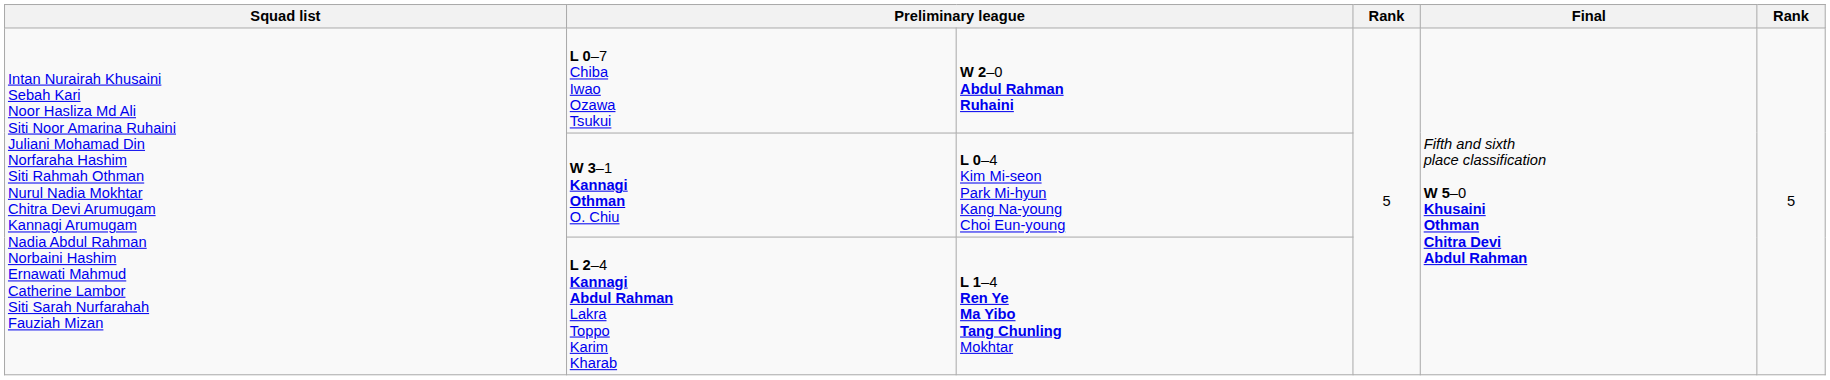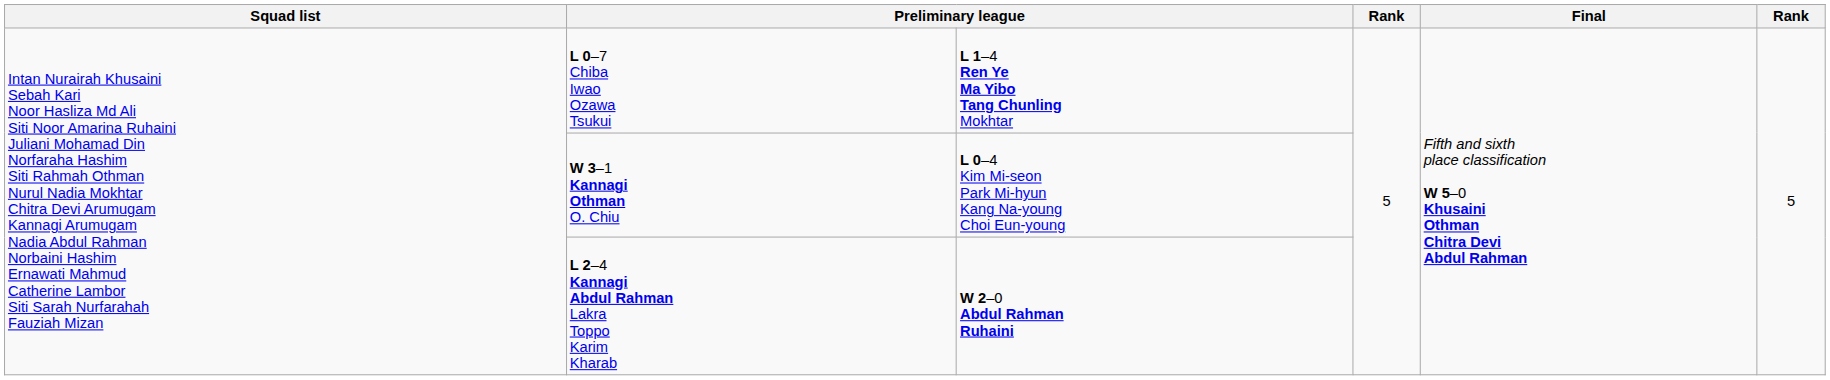L 0–7 Chiba Iwao Ozawa Tsukui | column 3: W 2–0 Abdul Rahman Ruhaini -> L 1–4 Ren Ye Ma Yibo Tang Chunling Mokhtar
L 2–4 Kannagi Abdul Rahman Lakra Toppo Karim Kharab | column 3: L 1–4 Ren Ye Ma Yibo Tang Chunling Mokhtar -> W 2–0 Abdul Rahman Ruhaini
